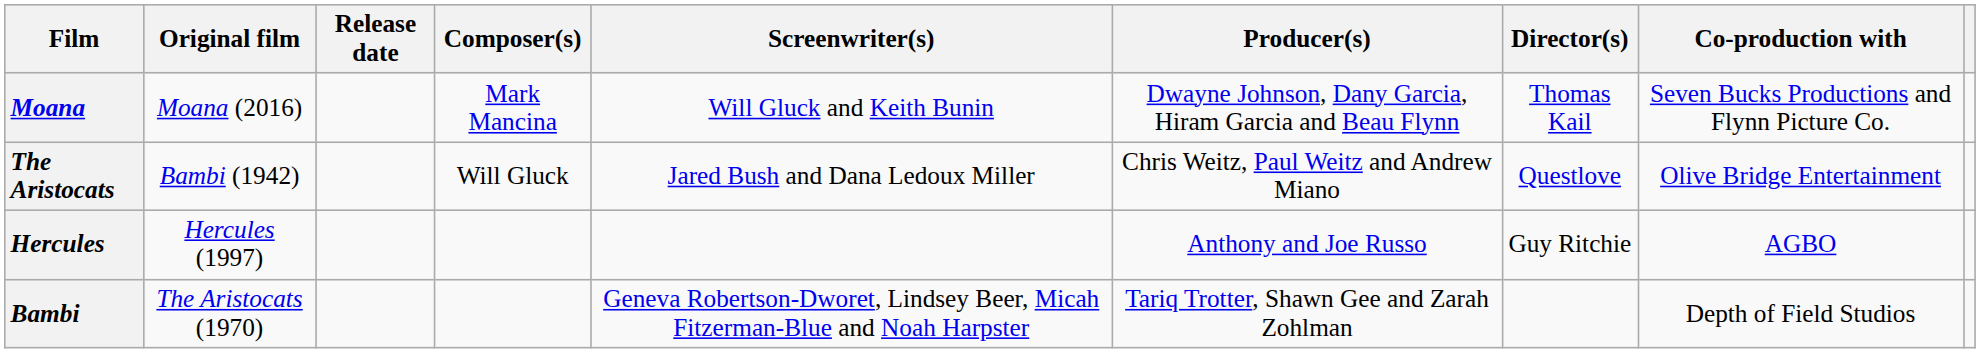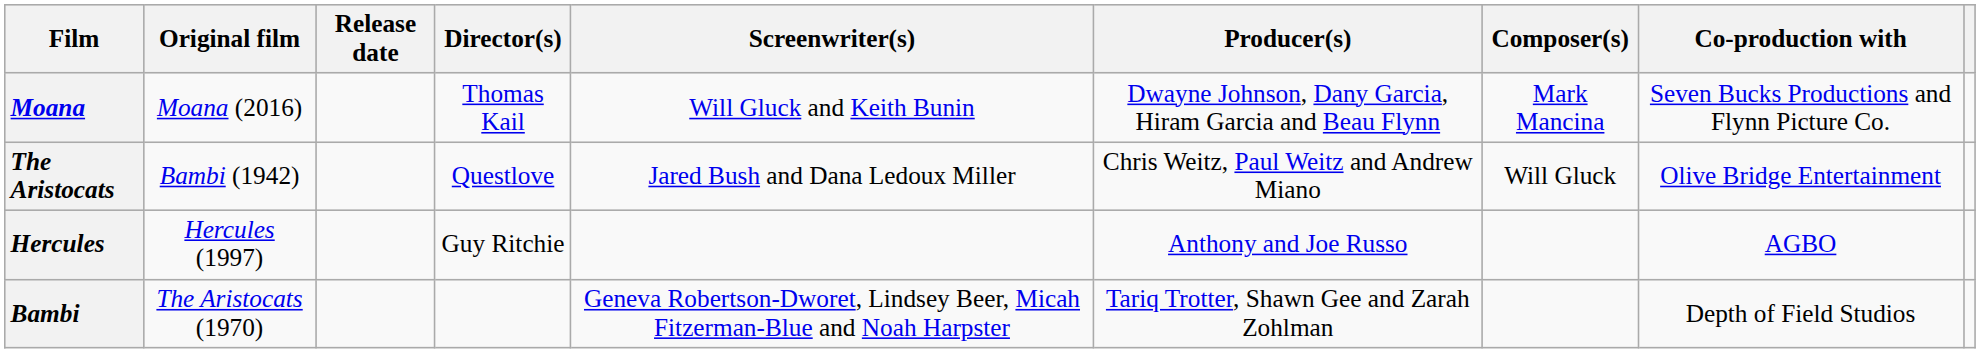columns swapped: Director(s) <-> Composer(s)
